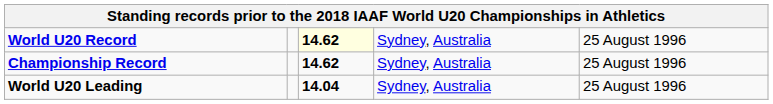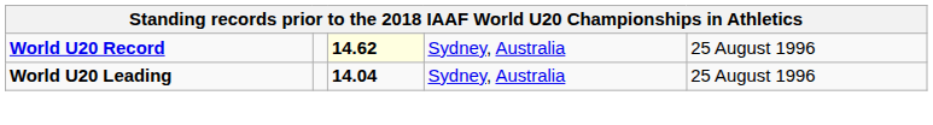- row: Championship Record | 14.62 | Sydney, Australia | 25 August 1996
